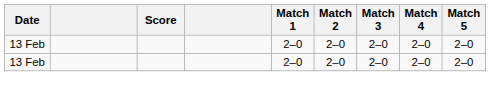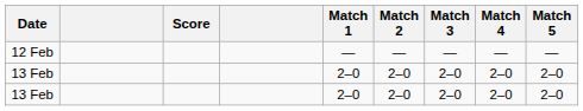+ row: 12 Feb | — | — | — | — | —
